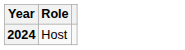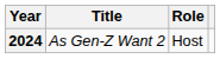+ column: Title | As Gen-Z Want 2
